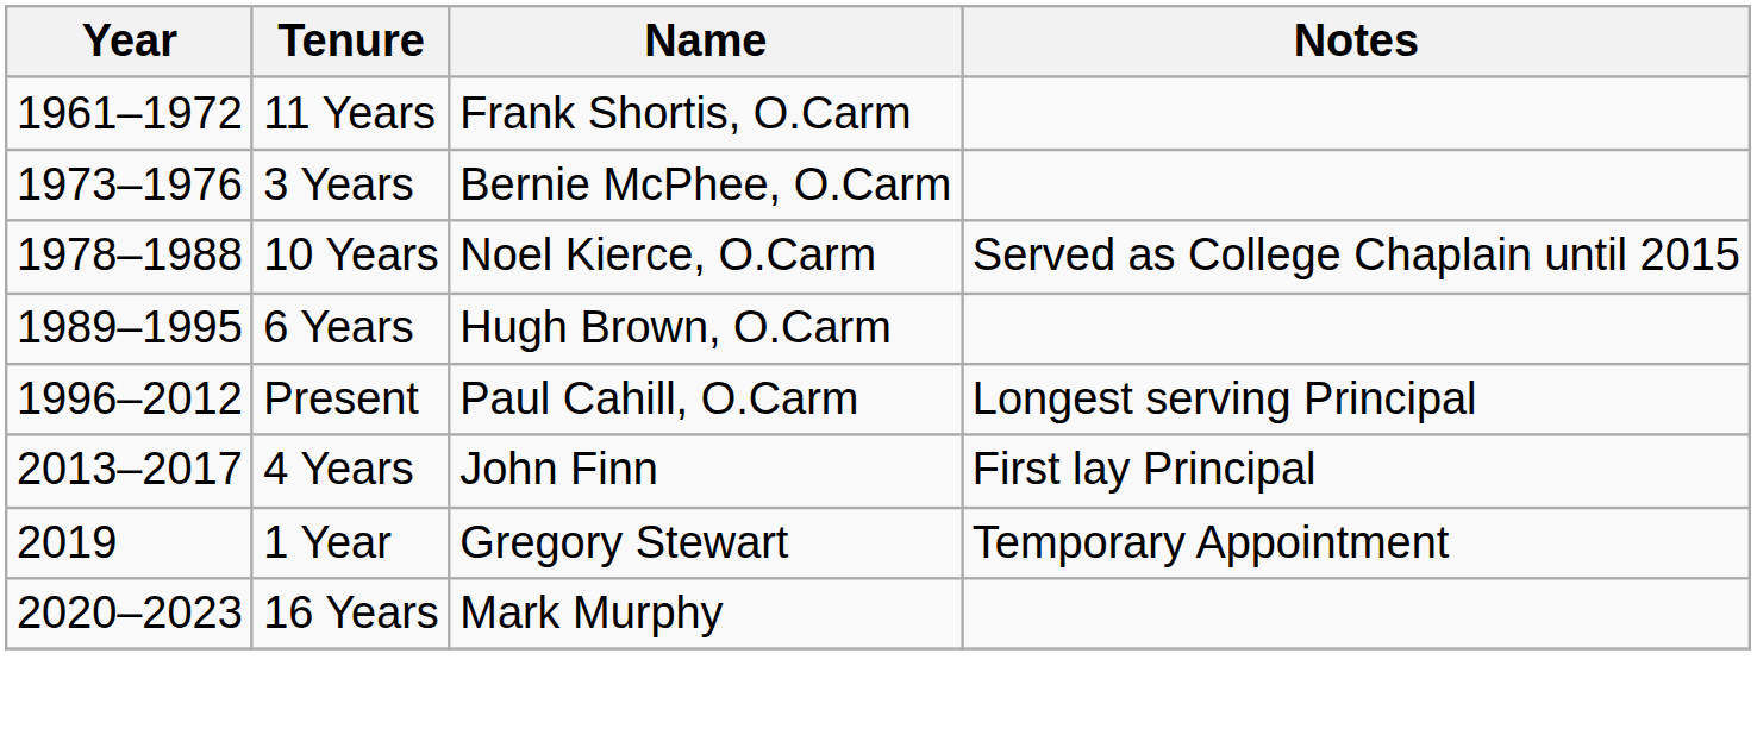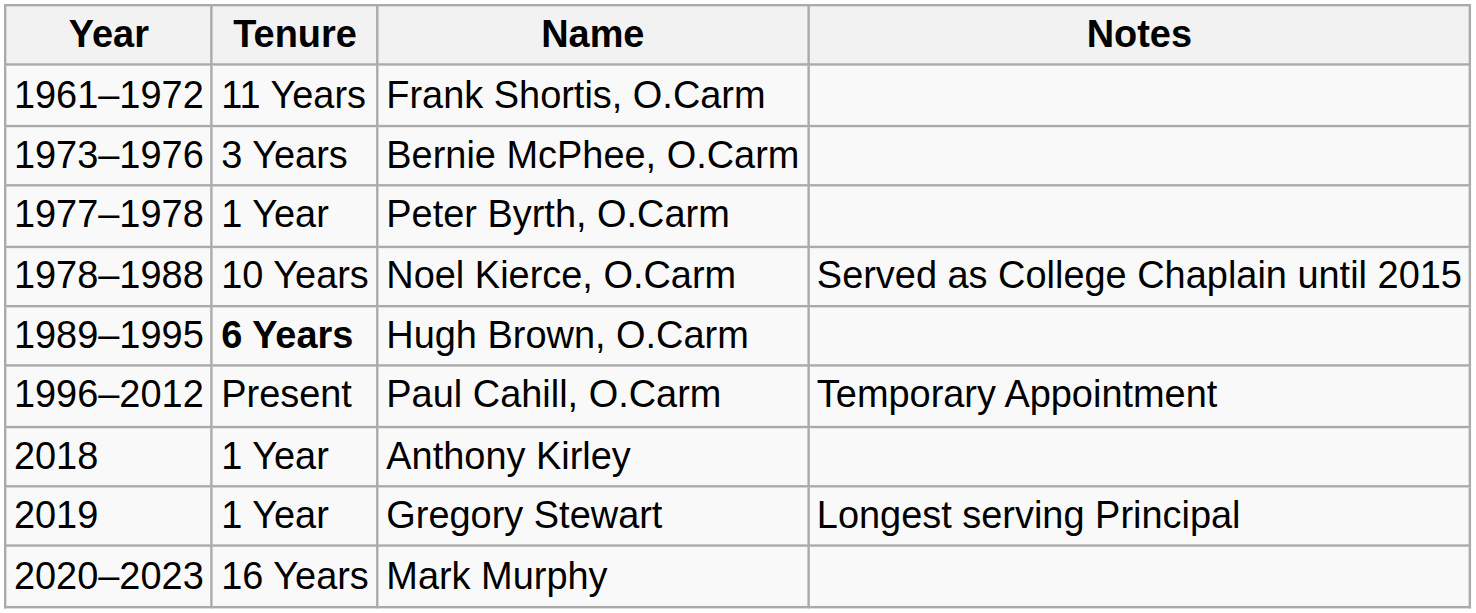+ row: 1977–1978 | 1 Year | Peter Byrth, O.Carm
Hugh Brown, O.Carm | Tenure: normal -> bold
Paul Cahill, O.Carm | Notes: Longest serving Principal -> Temporary Appointment
- row: 2013–2017 | 4 Years | John Finn | First lay Principal
+ row: 2018 | 1 Year | Anthony Kirley
Gregory Stewart | Notes: Temporary Appointment -> Longest serving Principal
